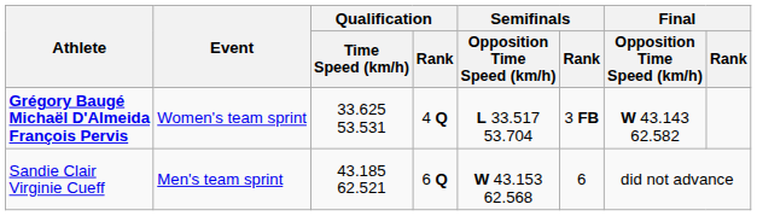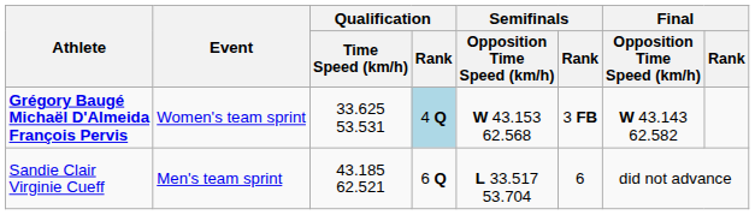Grégory Baugé Michaël D'Almeida François Pervis | Qualification / Rank: no background -> lightblue background
Grégory Baugé Michaël D'Almeida François Pervis | Semifinals / Opposition Time Speed (km/h): L 33.517 53.704 -> W 43.153 62.568
Sandie Clair Virginie Cueff | Semifinals / Opposition Time Speed (km/h): W 43.153 62.568 -> L 33.517 53.704
